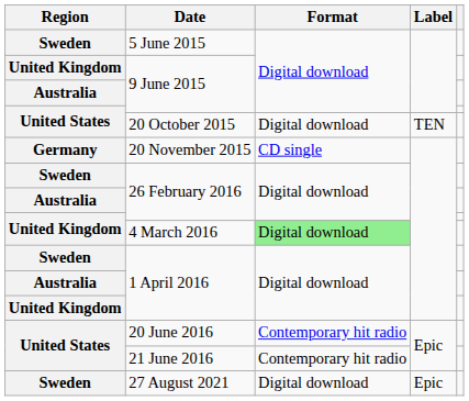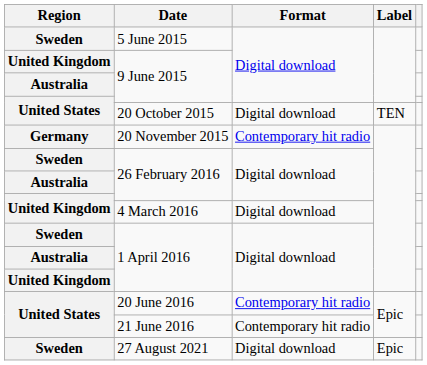20 November 2015 | Format: CD single -> Contemporary hit radio
4 March 2016 | Format: lightgreen background -> no background
